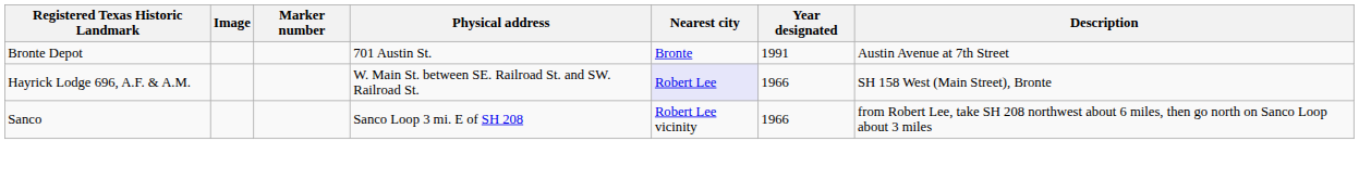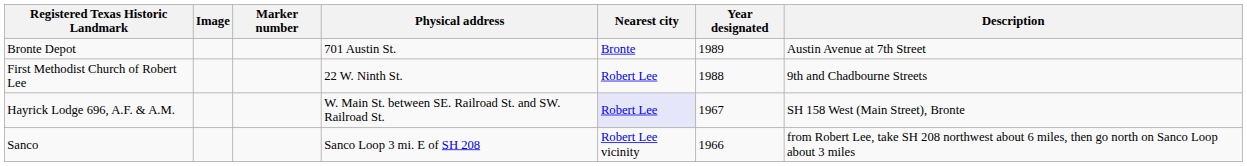Bronte Depot | Year designated: 1991 -> 1989
+ row: First Methodist Church of Robert Lee | 22 W. Ninth St. | Robert Lee | 1988 | 9th and Chadbourne Streets
Hayrick Lodge 696, A.F. & A.M. | Year designated: 1966 -> 1967
